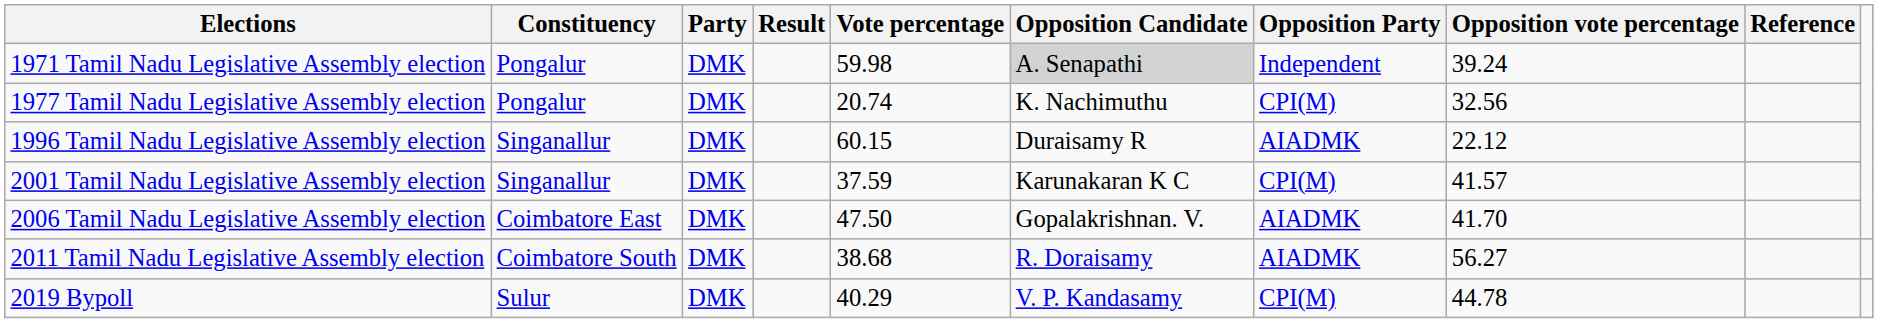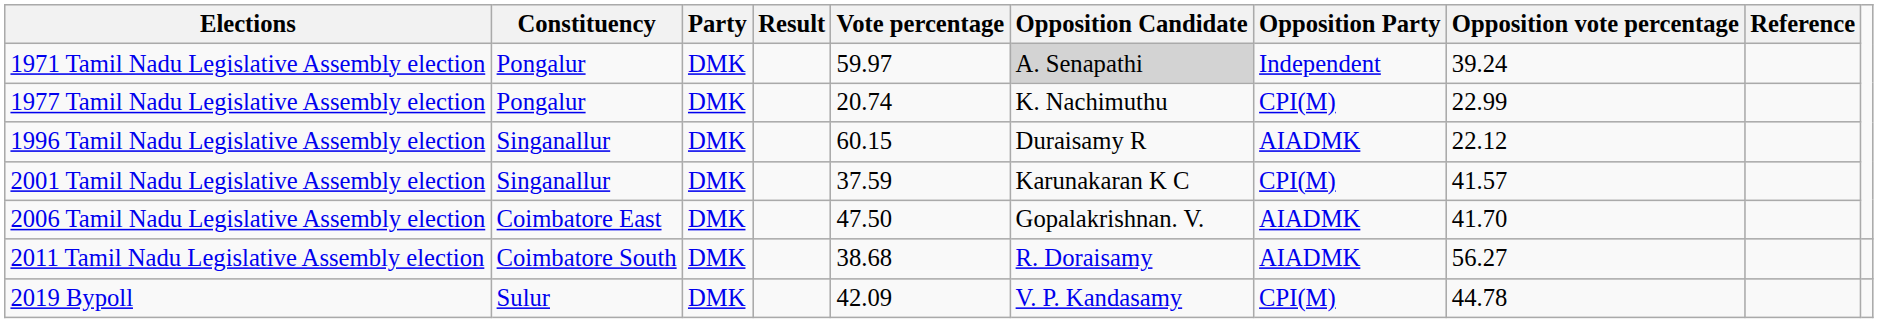1971 Tamil Nadu Legislative Assembly election | Vote percentage: 59.98 -> 59.97
1977 Tamil Nadu Legislative Assembly election | Opposition vote percentage: 32.56 -> 22.99
2019 Bypoll | Vote percentage: 40.29 -> 42.09
